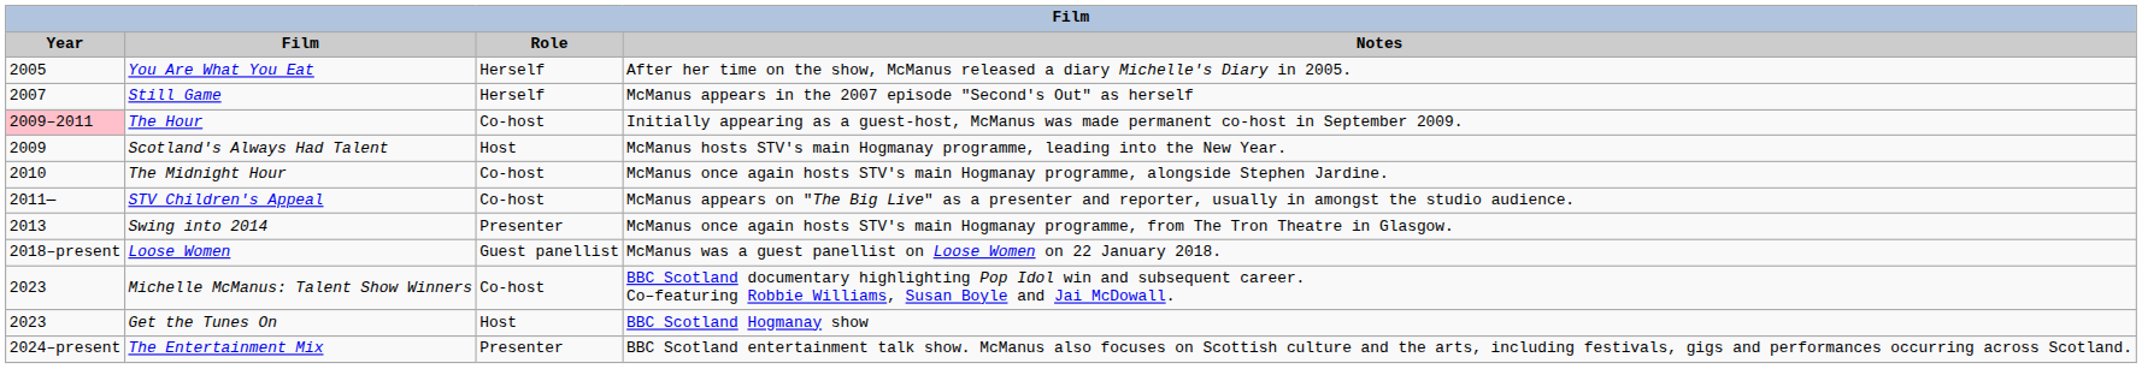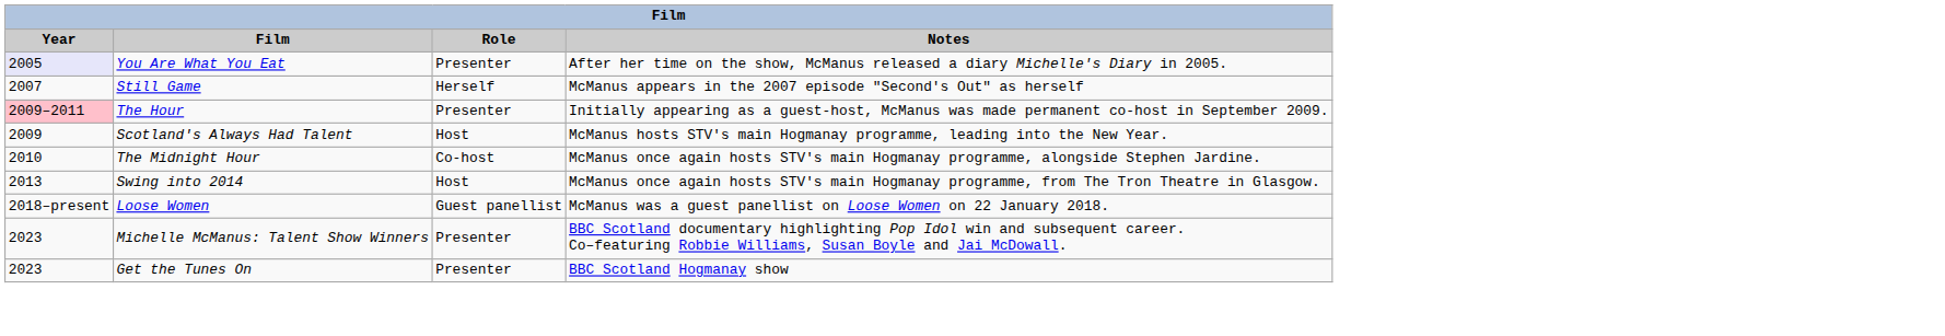You Are What You Eat | Year: no background -> lavender background
You Are What You Eat | Role: Herself -> Presenter
The Hour | Role: Co-host -> Presenter
- row: 2011— | STV Children's Appeal | Co-host | McManus appears on "The Big Live" as a presenter and reporter, usually in amongst the studio audience.
Swing into 2014 | Role: Presenter -> Host
Michelle McManus: Talent Show Winners | Role: Co-host -> Presenter
Get the Tunes On | Role: Host -> Presenter
- row: 2024–present | The Entertainment Mix | Presenter | BBC Scotland entertainment talk show. McManus also focuses on Scottish culture and the arts, including festivals, gigs and performances occurring across Scotland.
